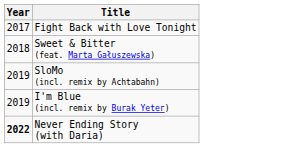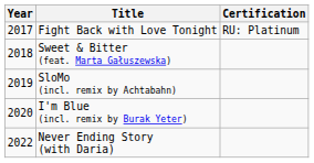+ column: Certification | RU: Platinum
I'm Blue (incl. remix by Burak Yeter) | Year: 2019 -> 2020
Never Ending Story (with Daria) | Year: bold -> normal
